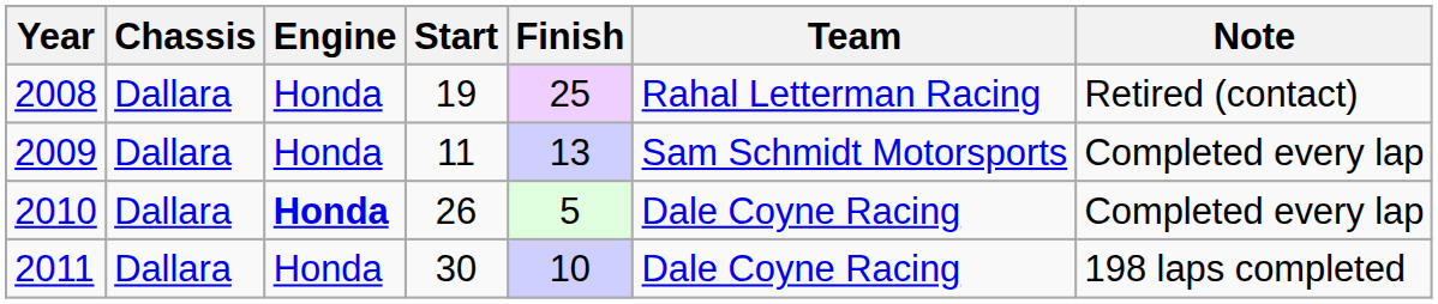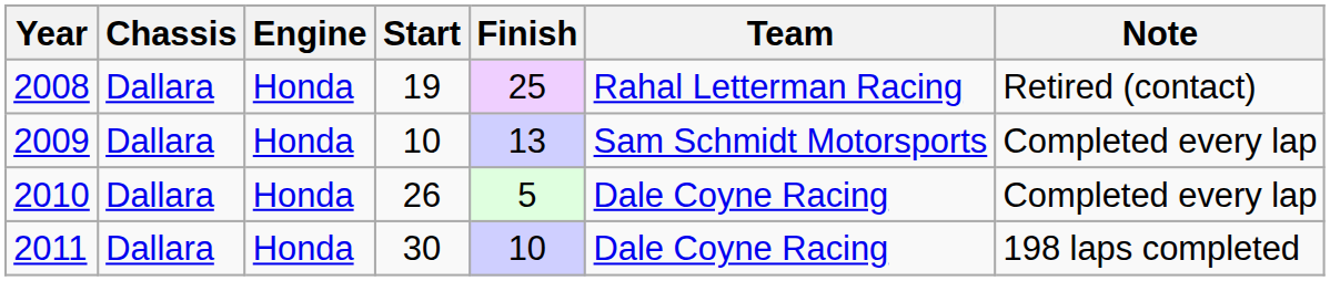2009 | Start: 11 -> 10
2010 | Engine: bold -> normal
